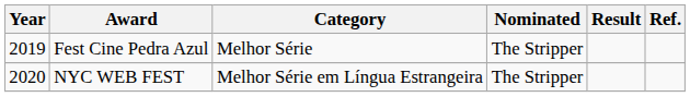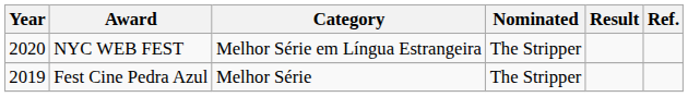rows swapped: NYC WEB FEST <-> Fest Cine Pedra Azul
